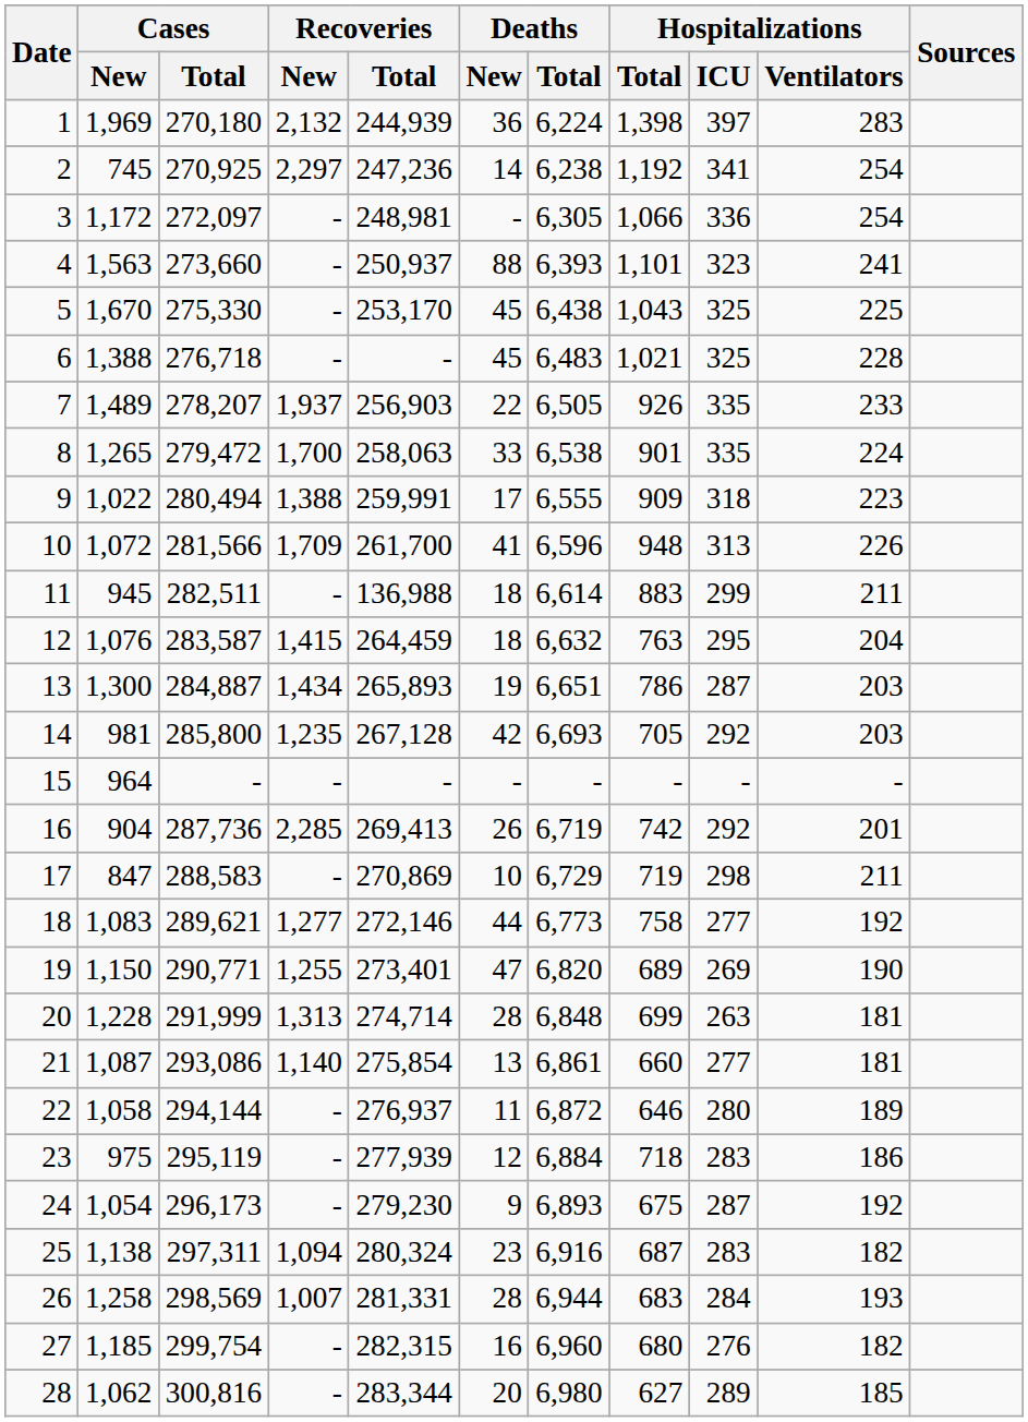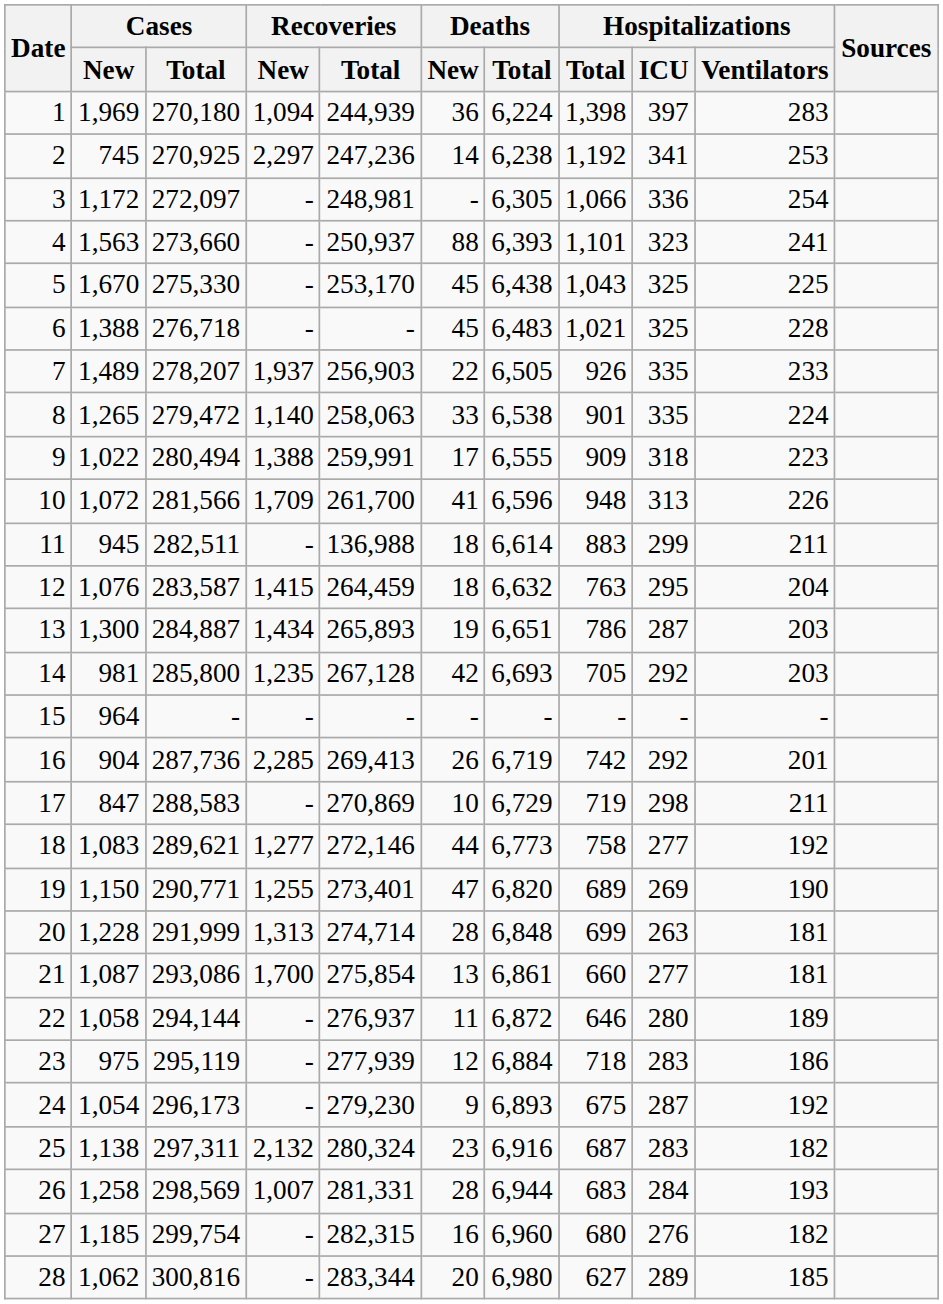1 | Recoveries / New: 2,132 -> 1,094
2 | Hospitalizations / Ventilators: 254 -> 253
8 | Recoveries / New: 1,700 -> 1,140
21 | Recoveries / New: 1,140 -> 1,700
25 | Recoveries / New: 1,094 -> 2,132
